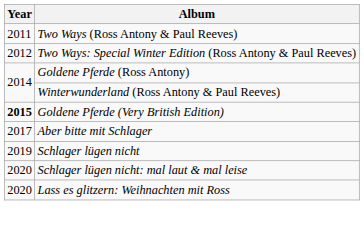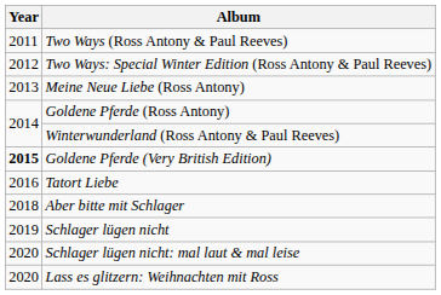+ row: 2013 | Meine Neue Liebe (Ross Antony)
+ row: 2016 | Tatort Liebe
Aber bitte mit Schlager | Year: 2017 -> 2018
